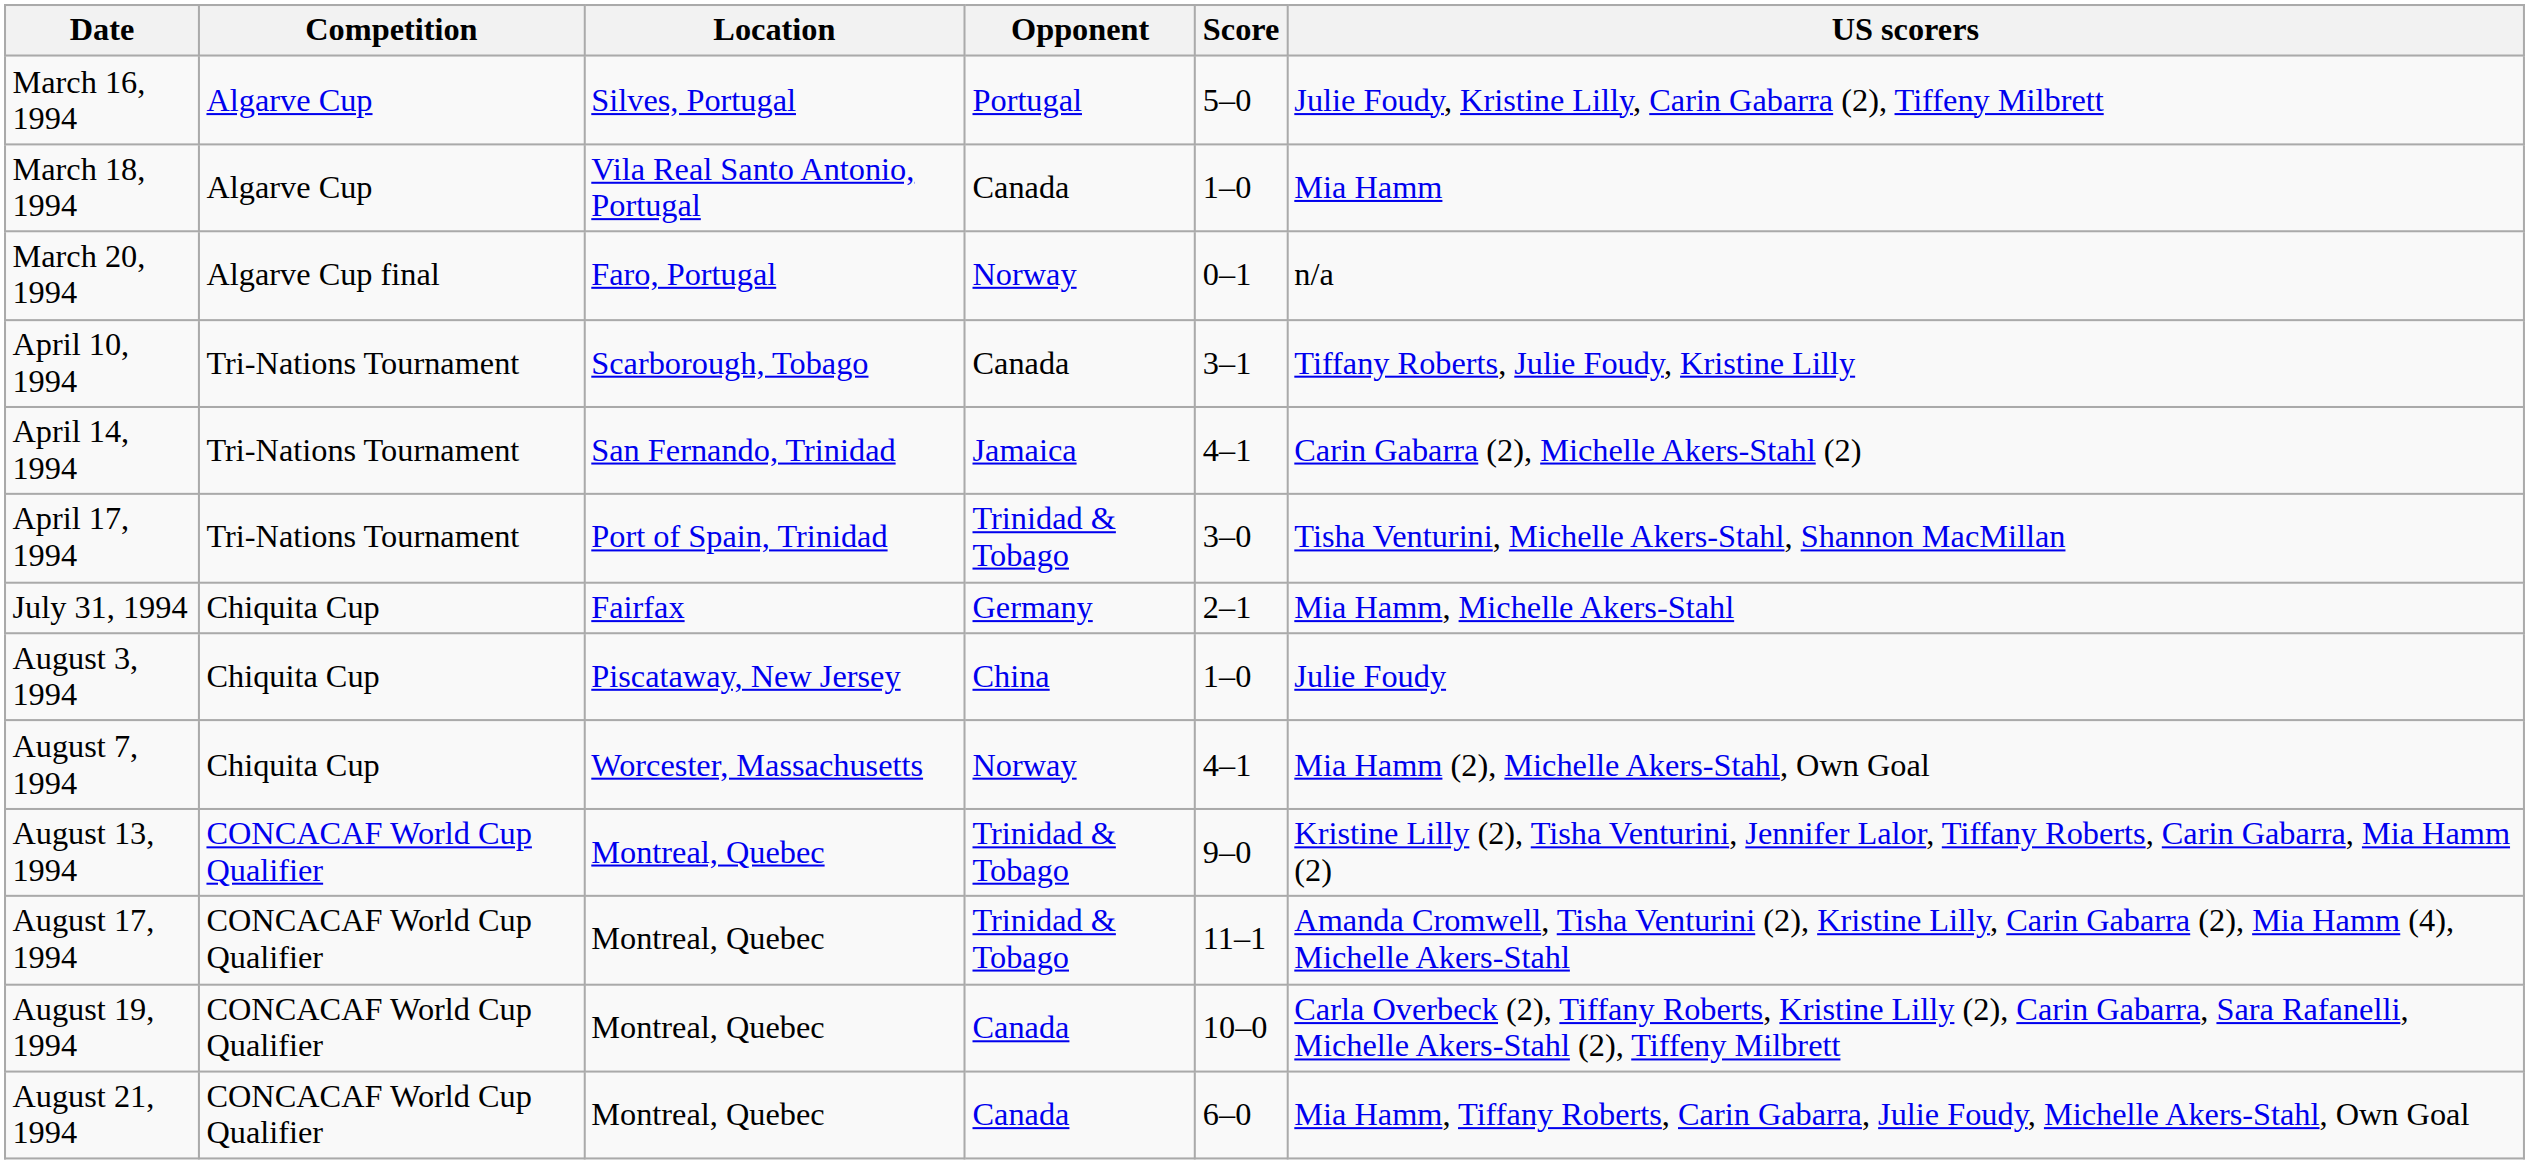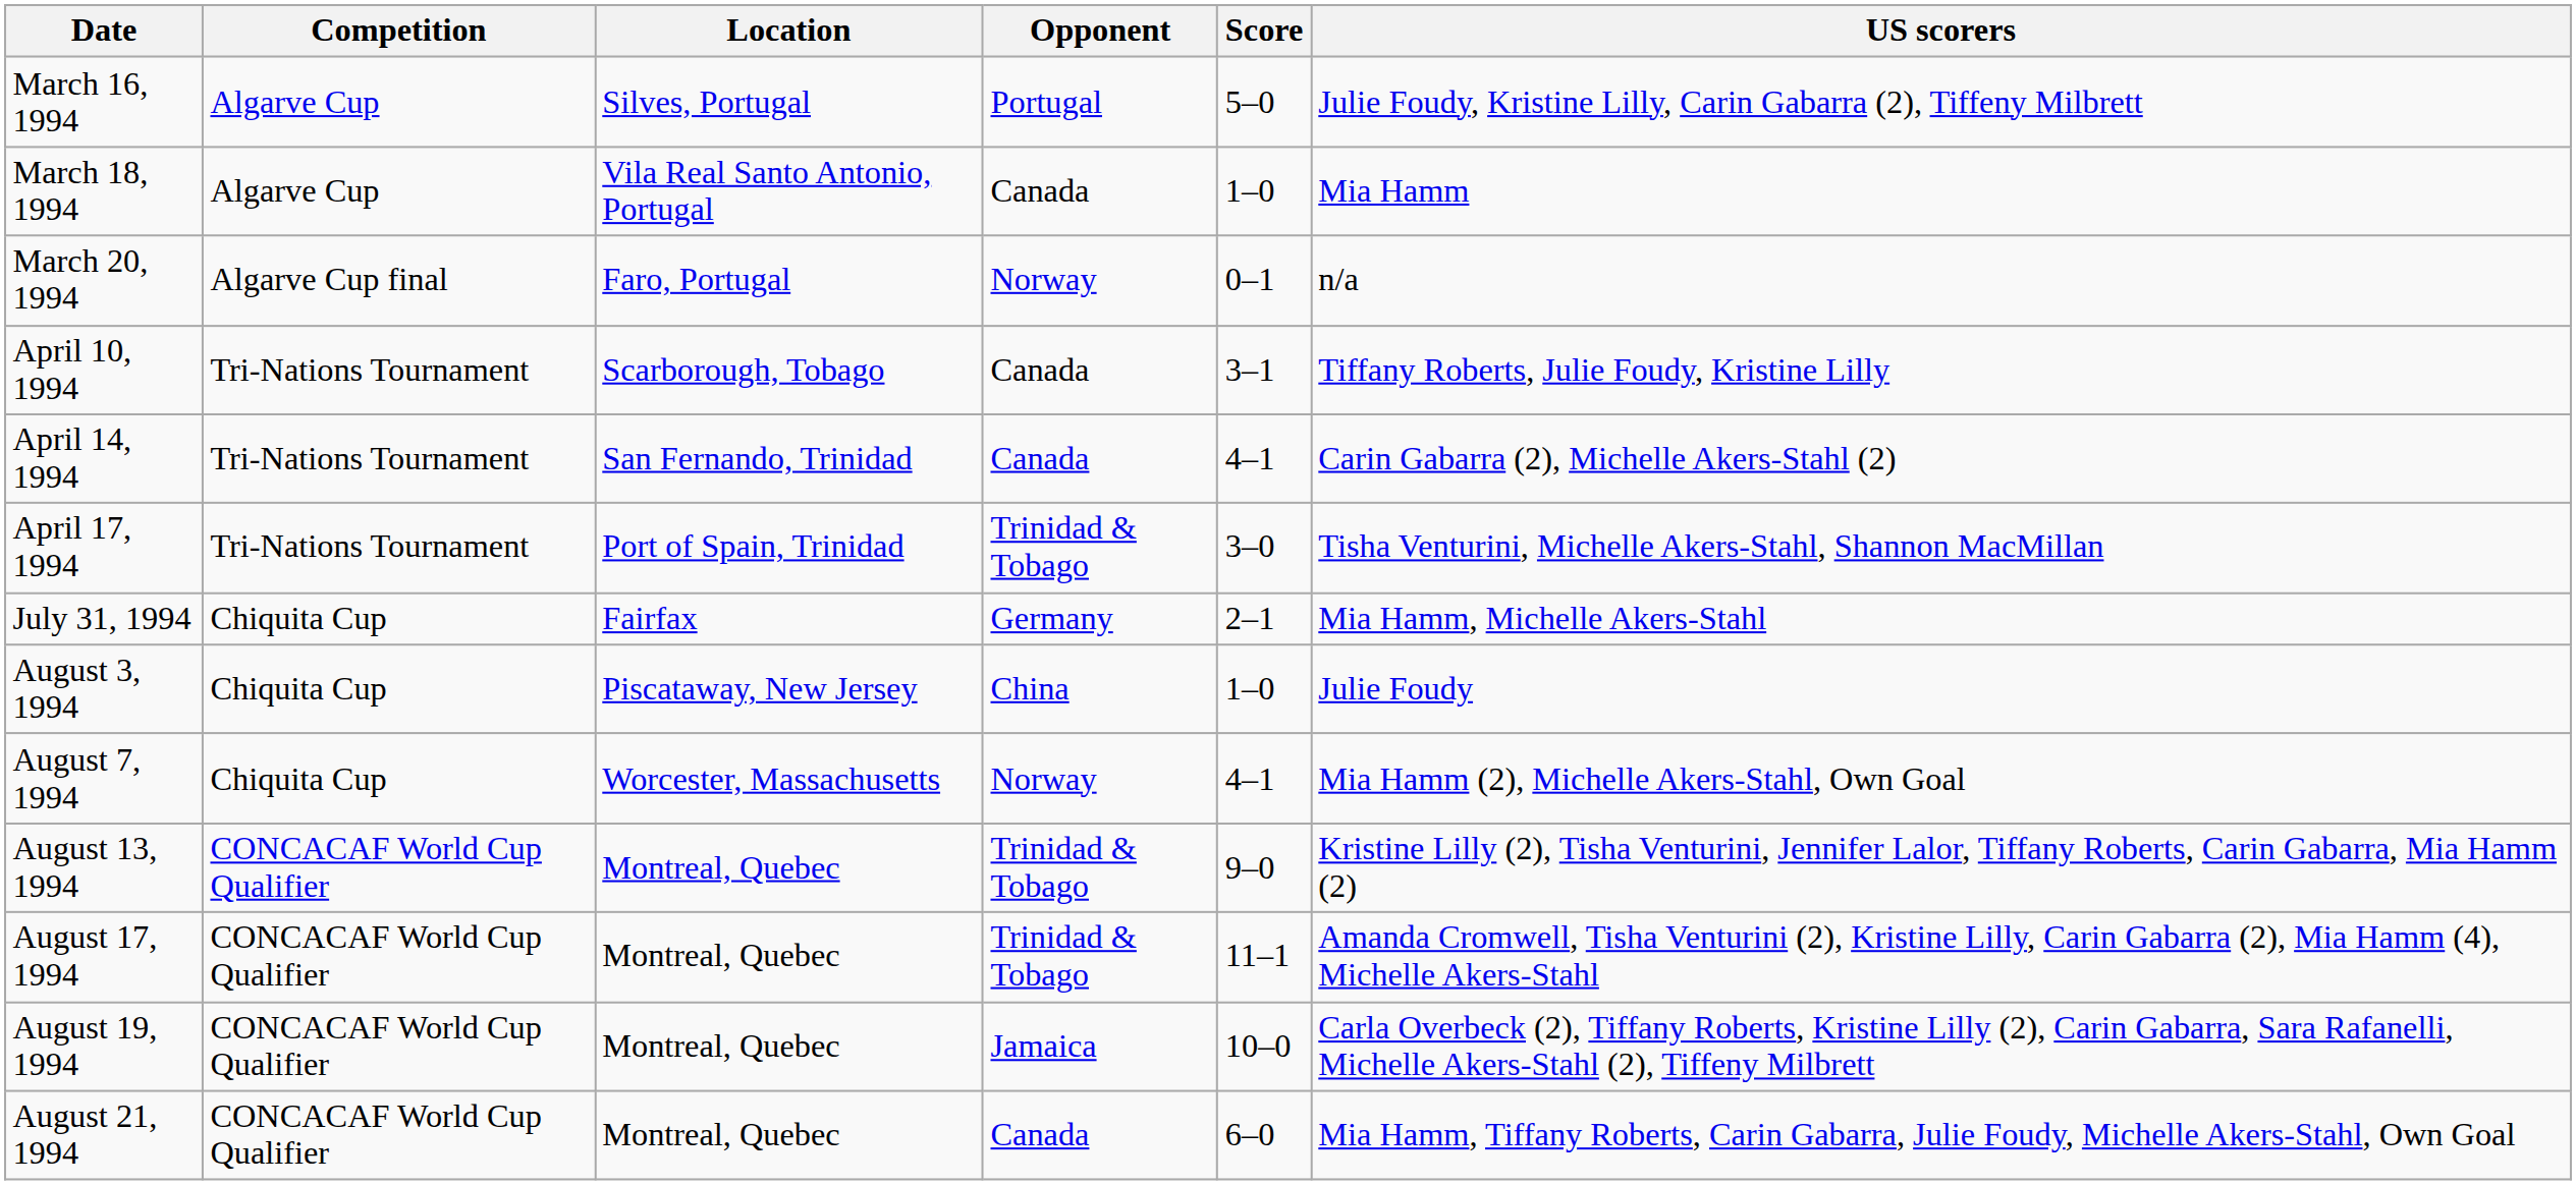April 14, 1994 | Opponent: Jamaica -> Canada
August 19, 1994 | Opponent: Canada -> Jamaica
